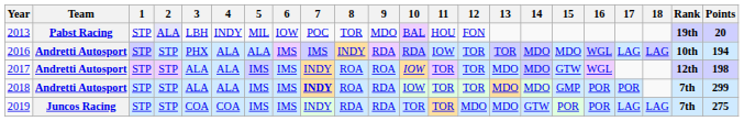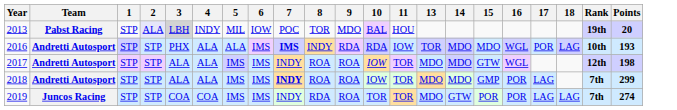- column: 12 | FON | TOR | TOR | TOR | MDO
2013 | 3: no background -> lightgrey background
2016 | 7: normal -> bold
2016 | 17: LAG -> POR
2016 | Points: 194 -> 193
2018 | 9: RDA -> ROA
2018 | 17: POR -> LAG
2019 | 9: RDA -> ROA
2019 | Points: 275 -> 274
